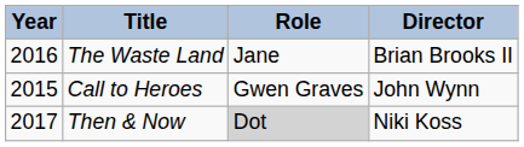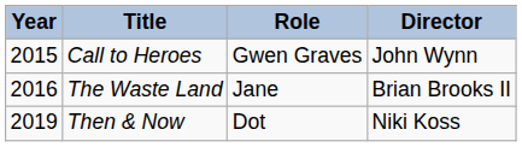rows swapped: Call to Heroes <-> The Waste Land
Then & Now | Year: 2017 -> 2019
Then & Now | Role: lightgrey background -> no background
